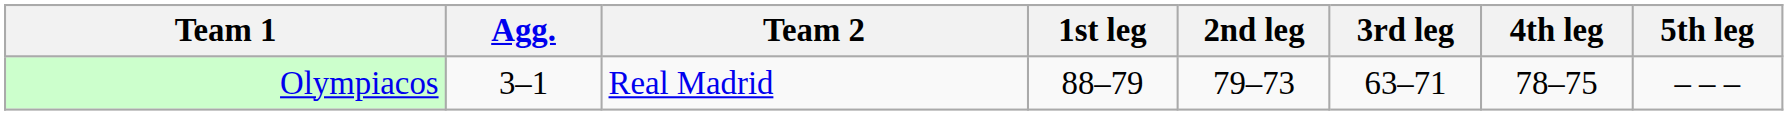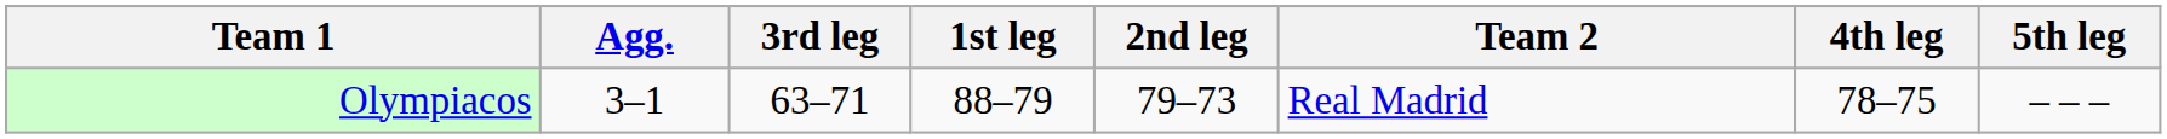columns swapped: Team 2 <-> 3rd leg
